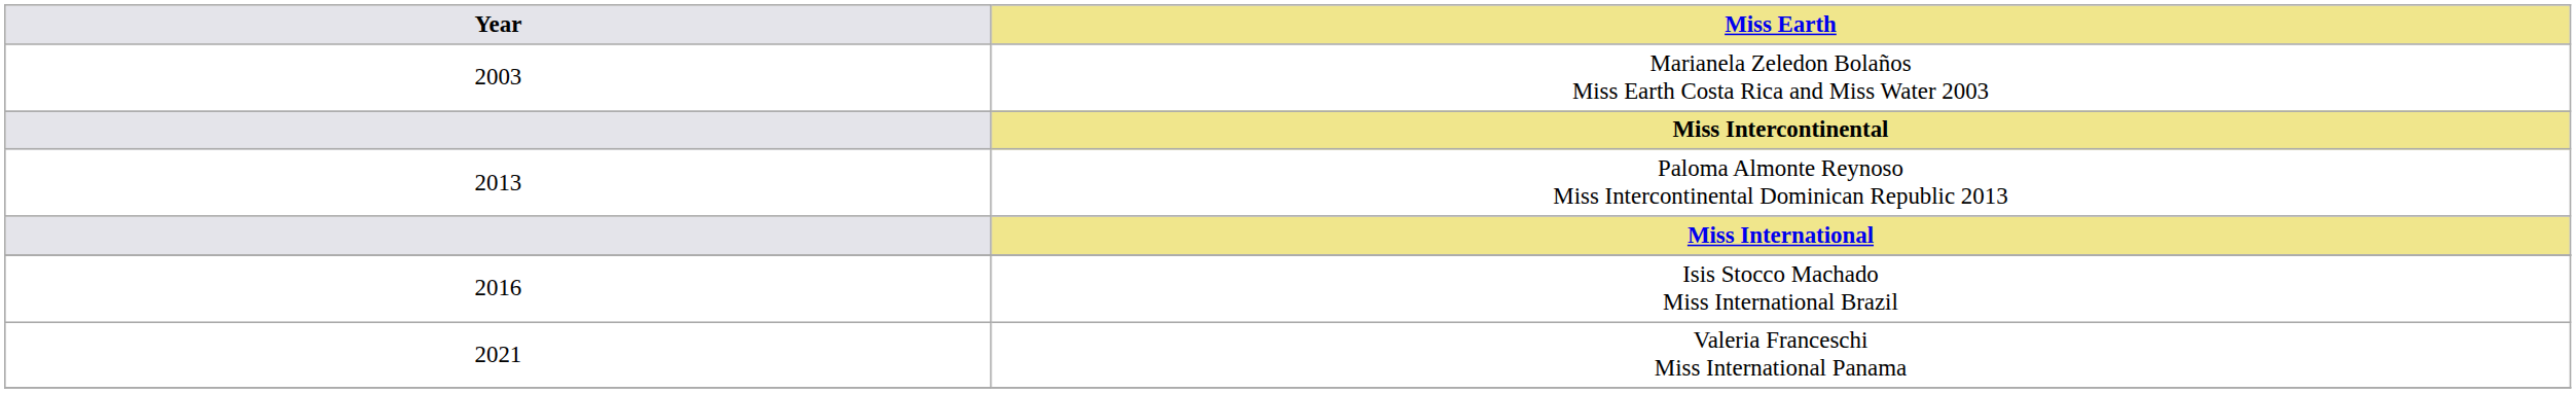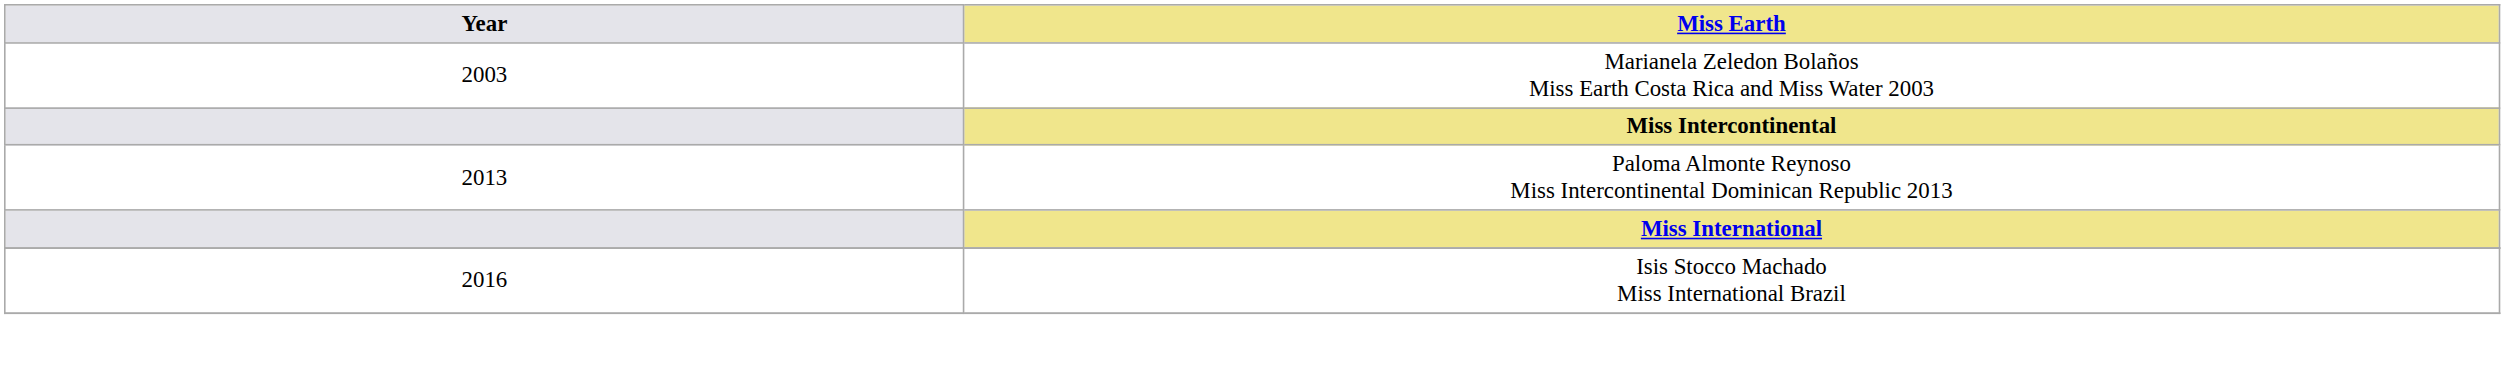- row: 2021 | Valeria Franceschi Miss International Panama
